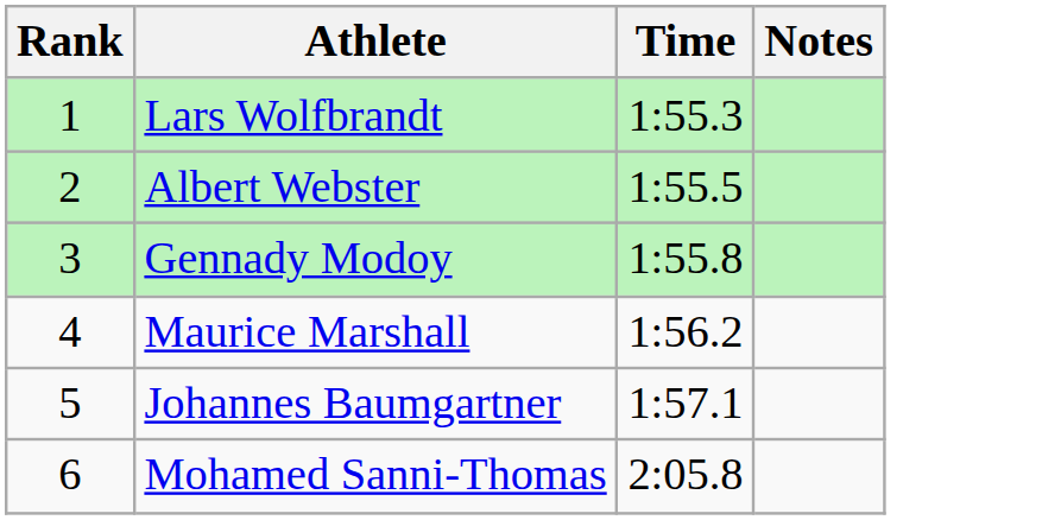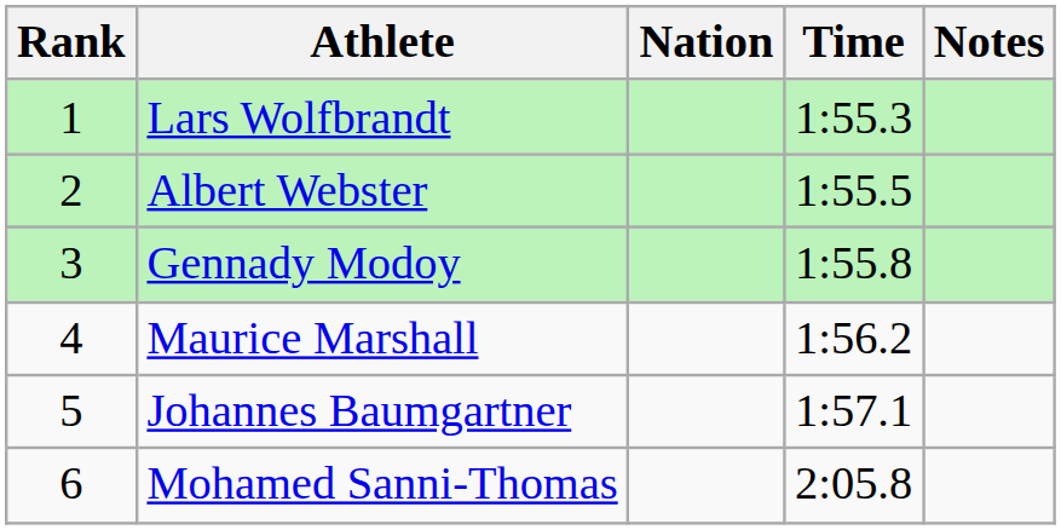+ column: Nation
